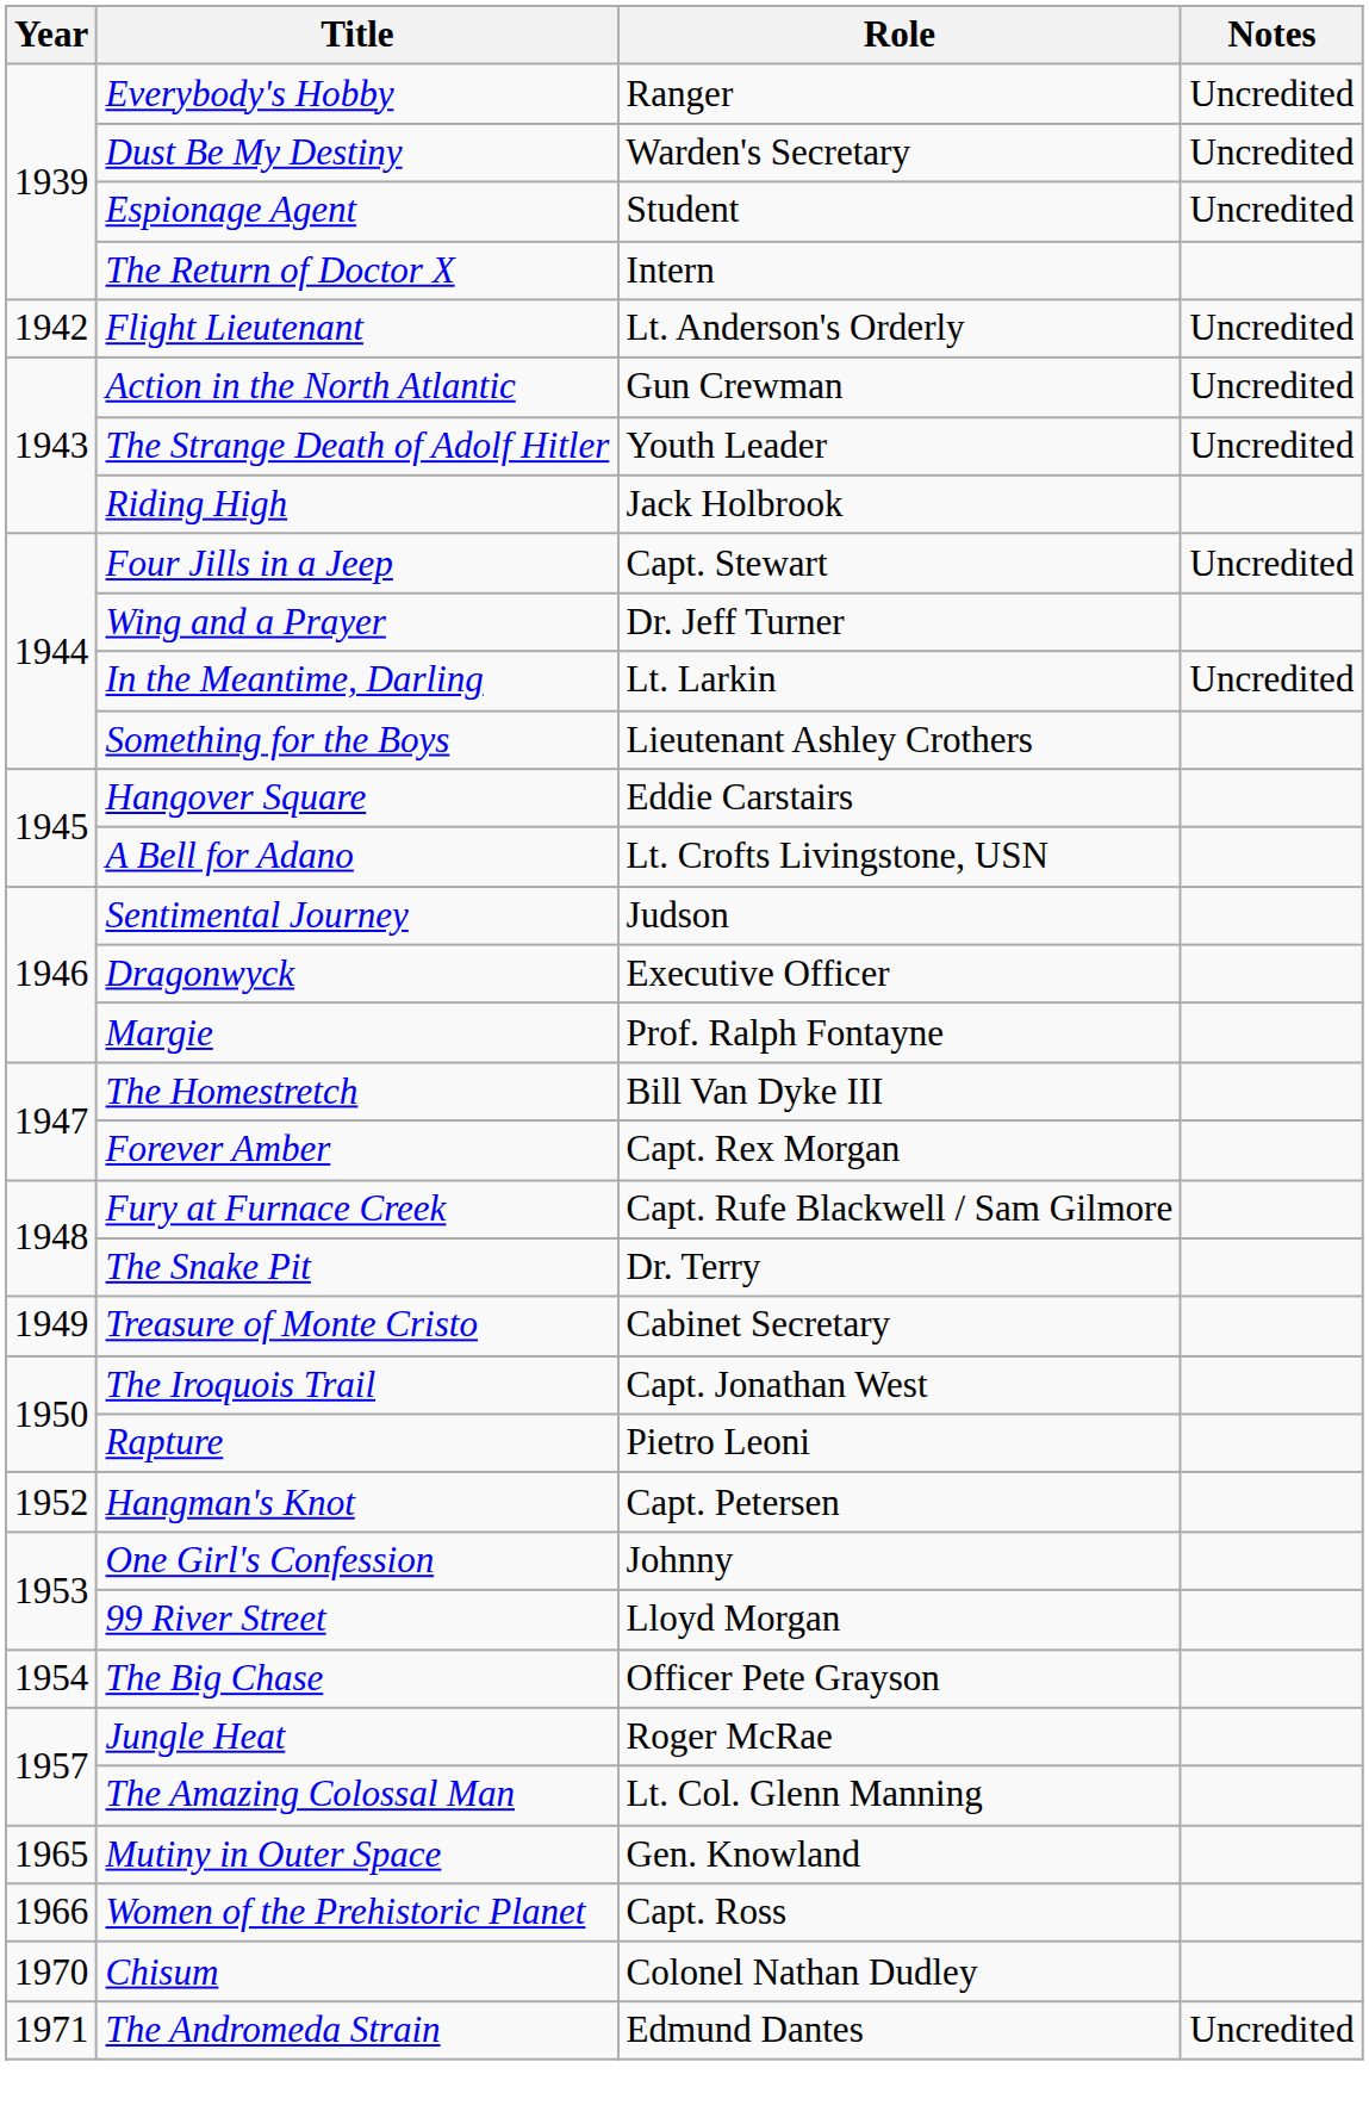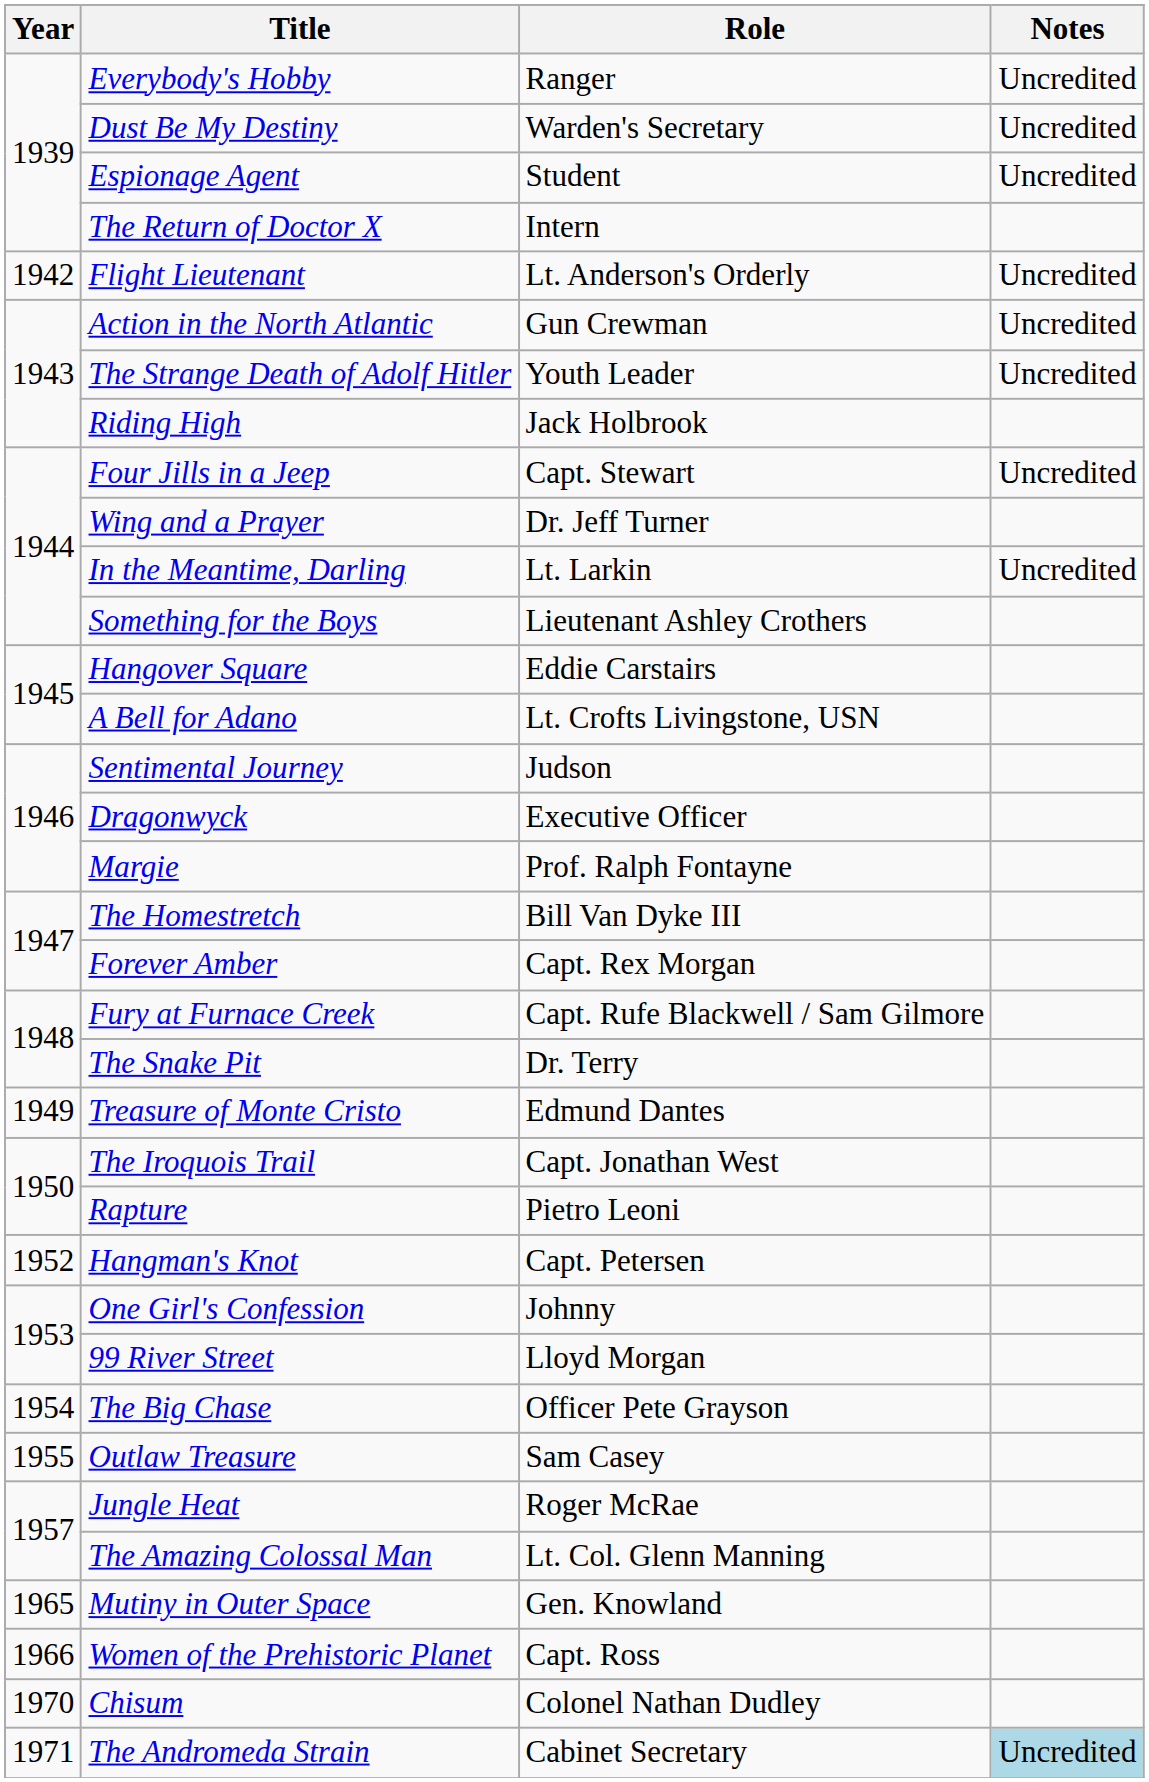Treasure of Monte Cristo | Role: Cabinet Secretary -> Edmund Dantes
+ row: 1955 | Outlaw Treasure | Sam Casey
The Andromeda Strain | Role: Edmund Dantes -> Cabinet Secretary
The Andromeda Strain | Notes: no background -> lightblue background
